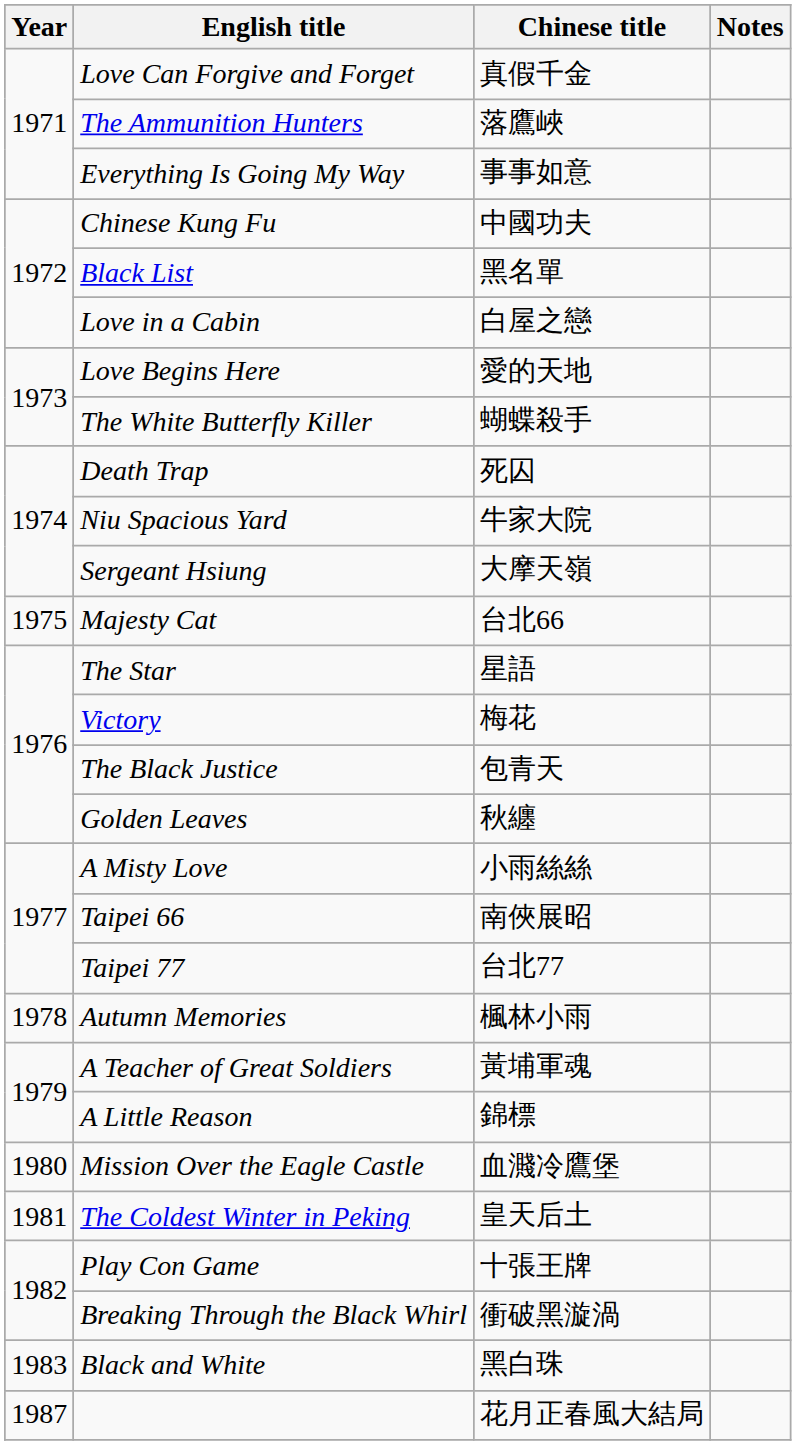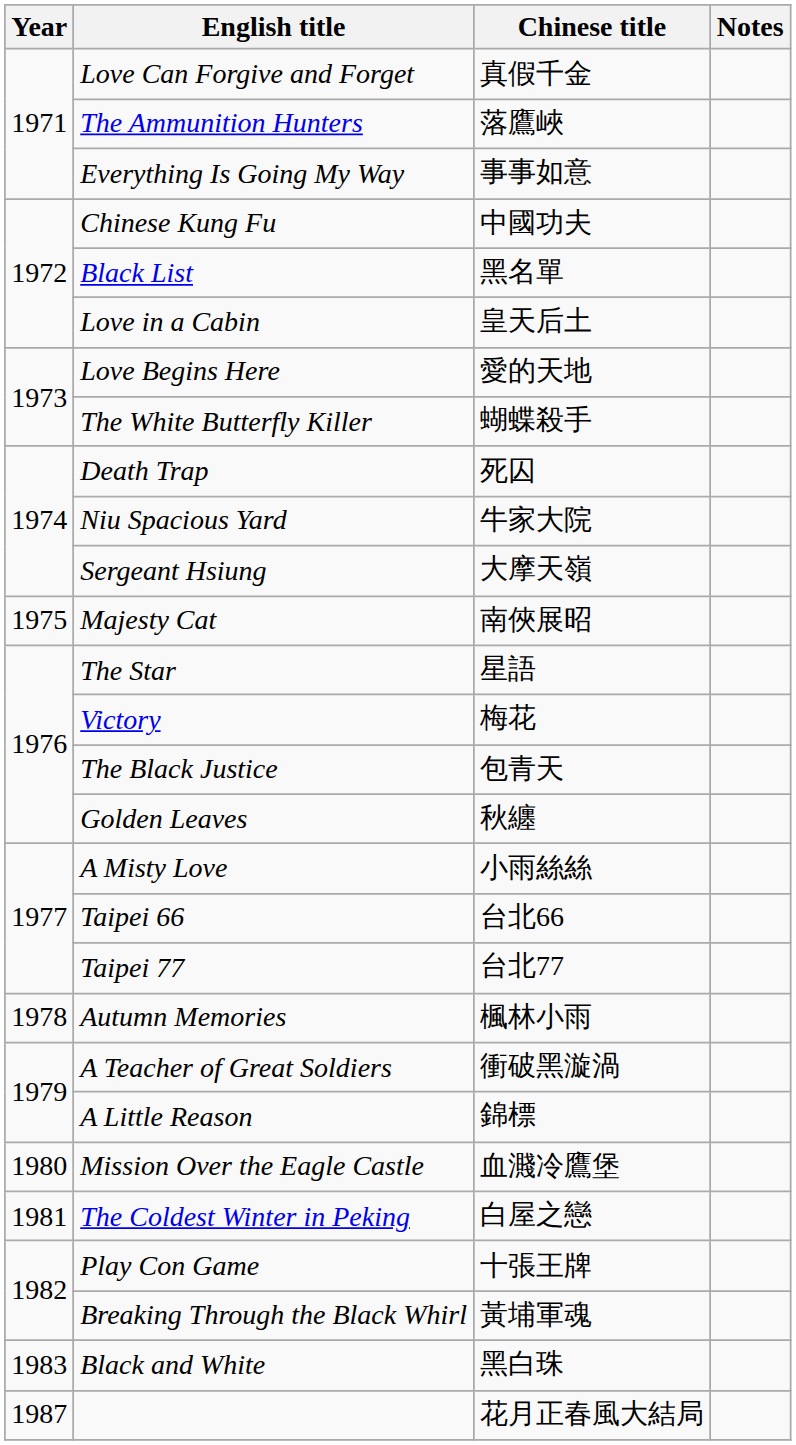Love in a Cabin | Chinese title: 白屋之戀 -> 皇天后土
Majesty Cat | Chinese title: 台北66 -> 南俠展昭
Taipei 66 | Chinese title: 南俠展昭 -> 台北66
A Teacher of Great Soldiers | Chinese title: 黃埔軍魂 -> 衝破黑漩渦
The Coldest Winter in Peking | Chinese title: 皇天后土 -> 白屋之戀
Breaking Through the Black Whirl | Chinese title: 衝破黑漩渦 -> 黃埔軍魂
